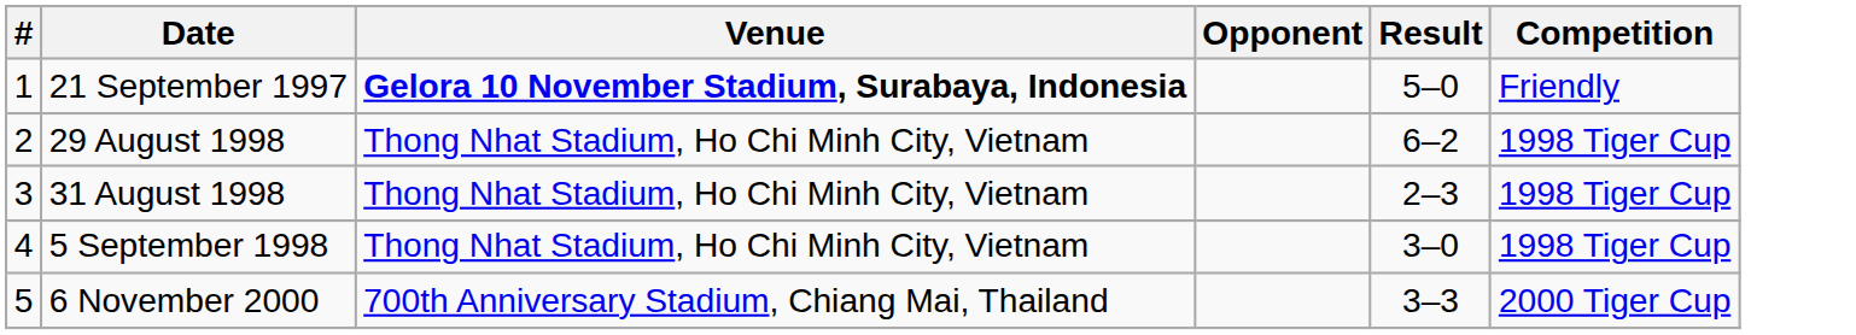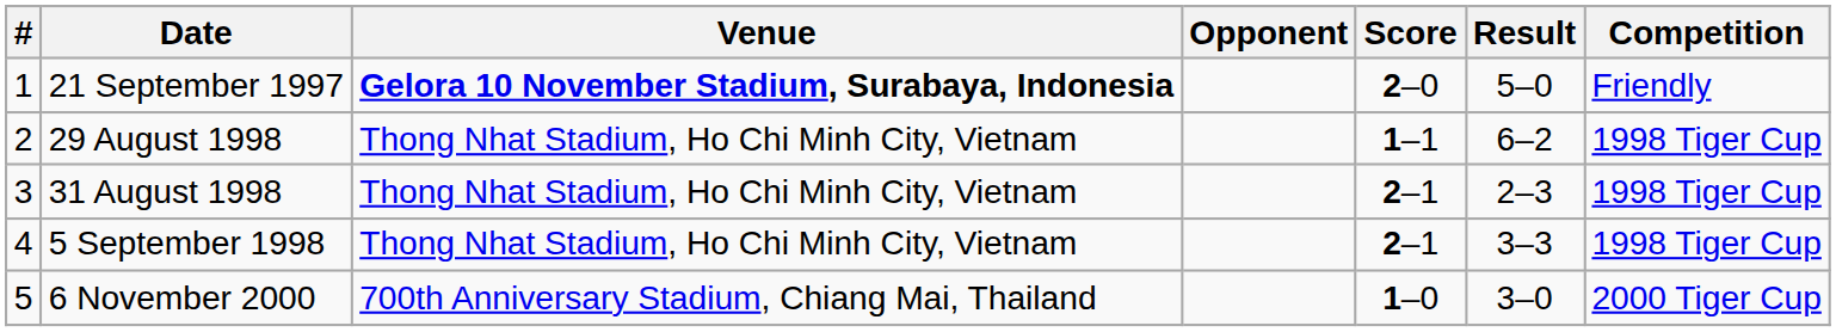+ column: Score | 2–0 | 1–1 | 2–1 | 2–1 | 1–0
5 September 1998 | Result: 3–0 -> 3–3
6 November 2000 | Result: 3–3 -> 3–0
